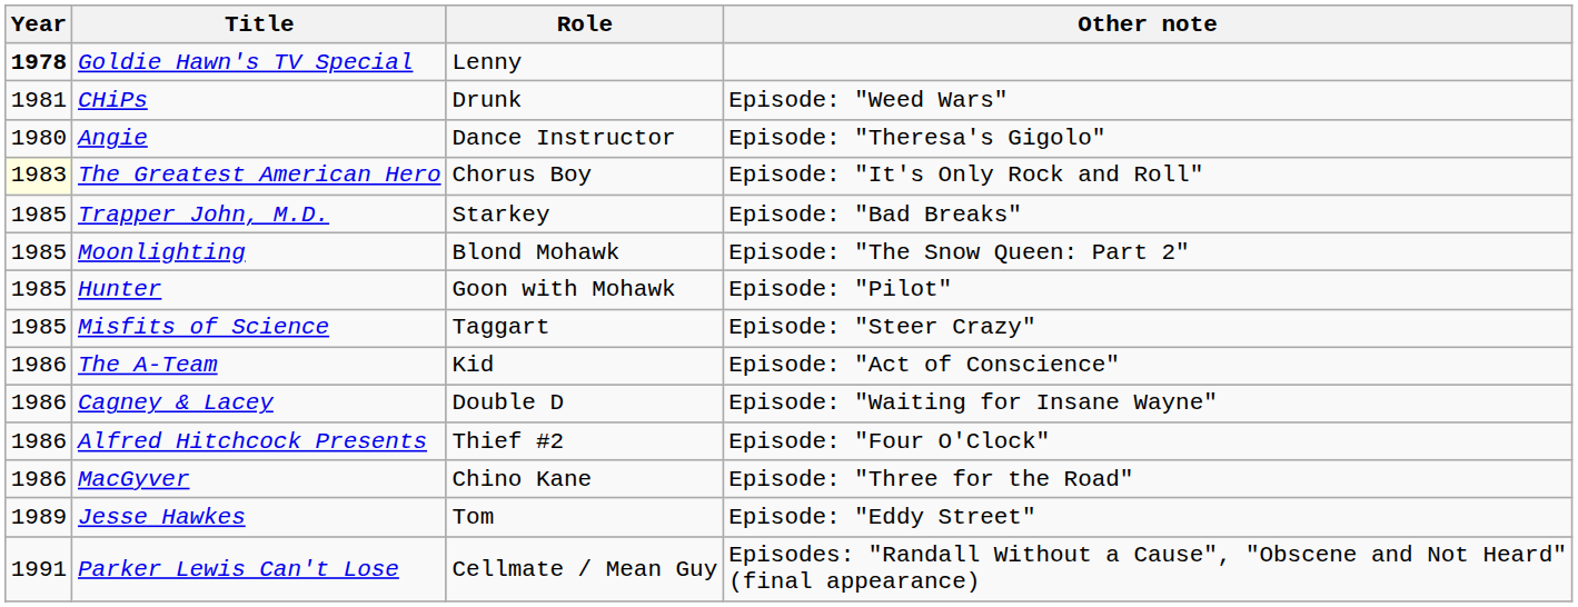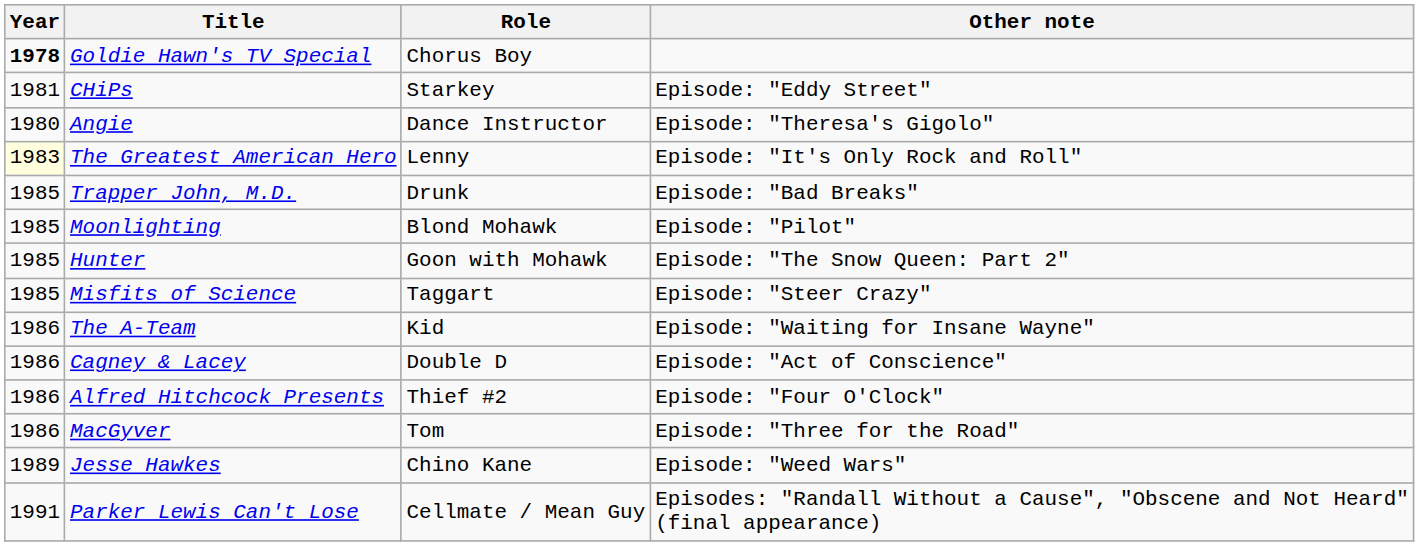Goldie Hawn's TV Special | Role: Lenny -> Chorus Boy
CHiPs | Role: Drunk -> Starkey
CHiPs | Other note: Episode: "Weed Wars" -> Episode: "Eddy Street"
The Greatest American Hero | Role: Chorus Boy -> Lenny
Trapper John, M.D. | Role: Starkey -> Drunk
Moonlighting | Other note: Episode: "The Snow Queen: Part 2" -> Episode: "Pilot"
Hunter | Other note: Episode: "Pilot" -> Episode: "The Snow Queen: Part 2"
The A-Team | Other note: Episode: "Act of Conscience" -> Episode: "Waiting for Insane Wayne"
Cagney & Lacey | Other note: Episode: "Waiting for Insane Wayne" -> Episode: "Act of Conscience"
MacGyver | Role: Chino Kane -> Tom
Jesse Hawkes | Role: Tom -> Chino Kane
Jesse Hawkes | Other note: Episode: "Eddy Street" -> Episode: "Weed Wars"
